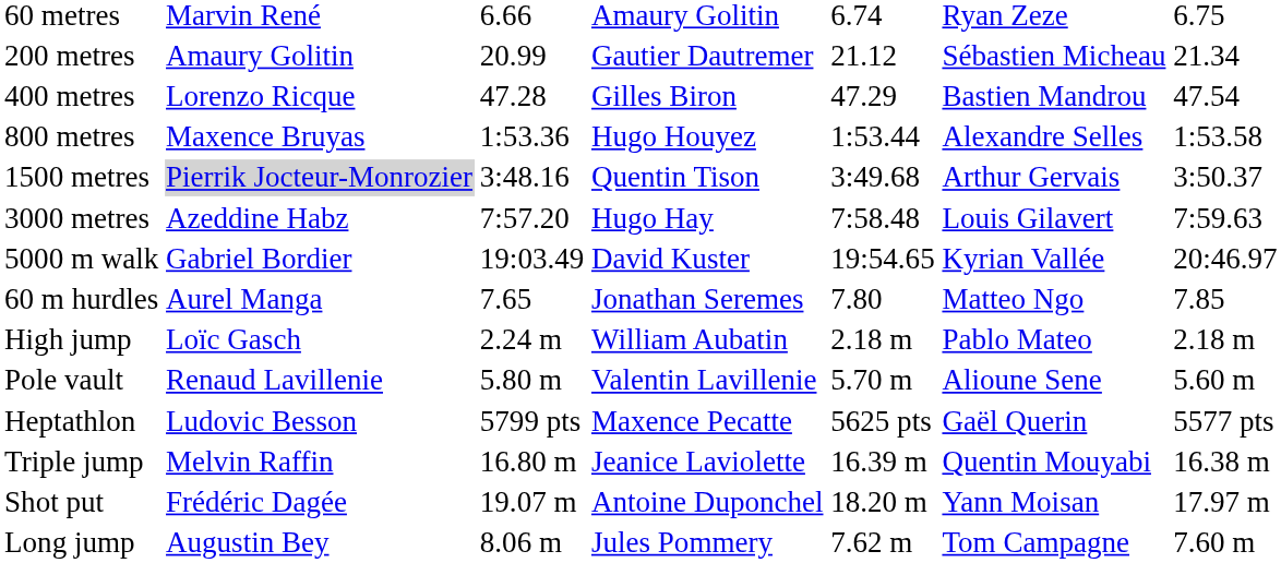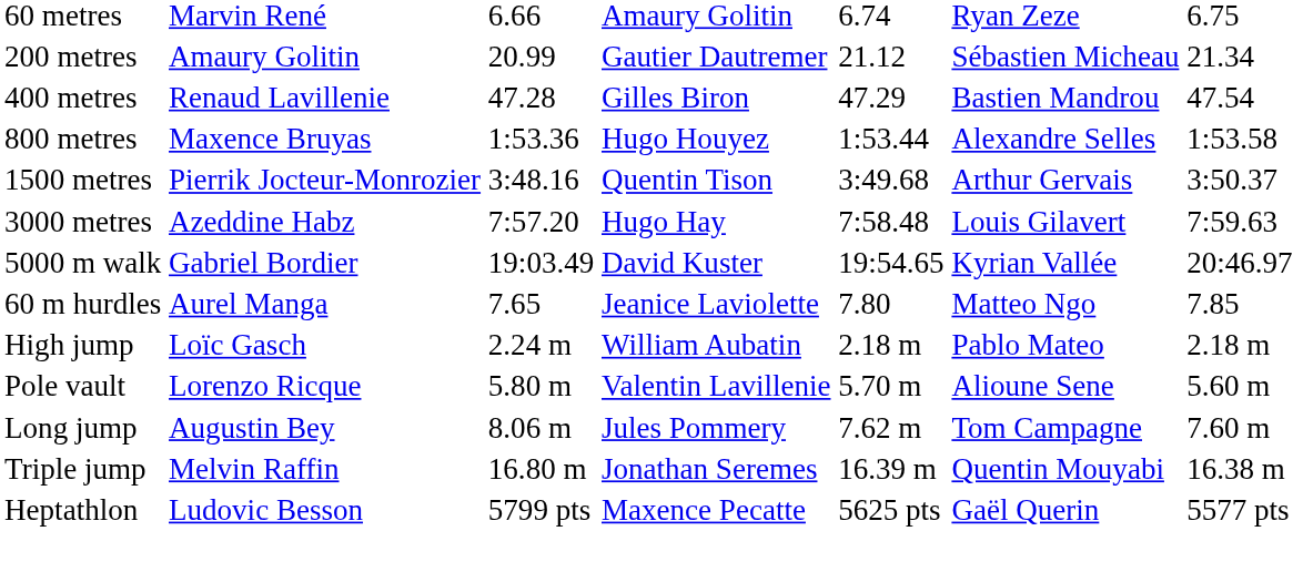400 metres | column 2: Lorenzo Ricque -> Renaud Lavillenie
1500 metres | column 2: lightgrey background -> no background
60 m hurdles | column 4: Jonathan Seremes -> Jeanice Laviolette
Pole vault | column 2: Renaud Lavillenie -> Lorenzo Ricque
rows swapped: Long jump <-> Heptathlon
Triple jump | column 4: Jeanice Laviolette -> Jonathan Seremes
- row: Shot put | Frédéric Dagée | 19.07 m | Antoine Duponchel | 18.20 m | Yann Moisan | 17.97 m
